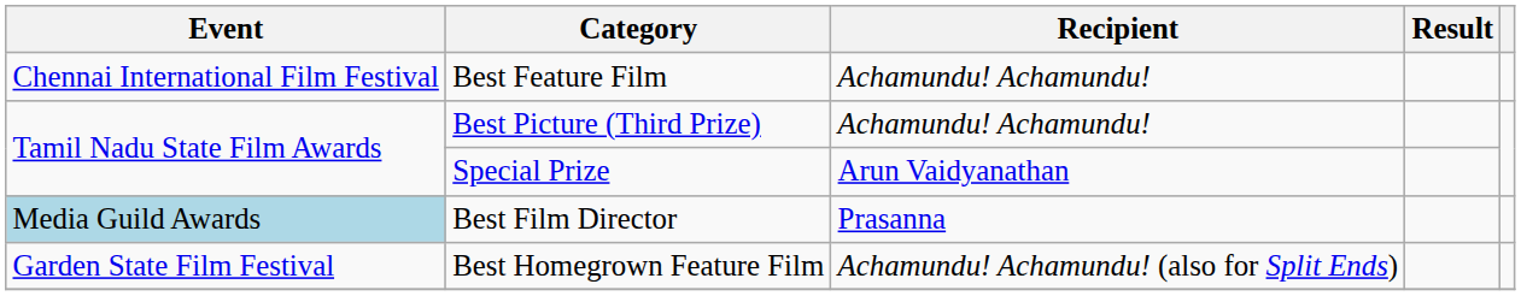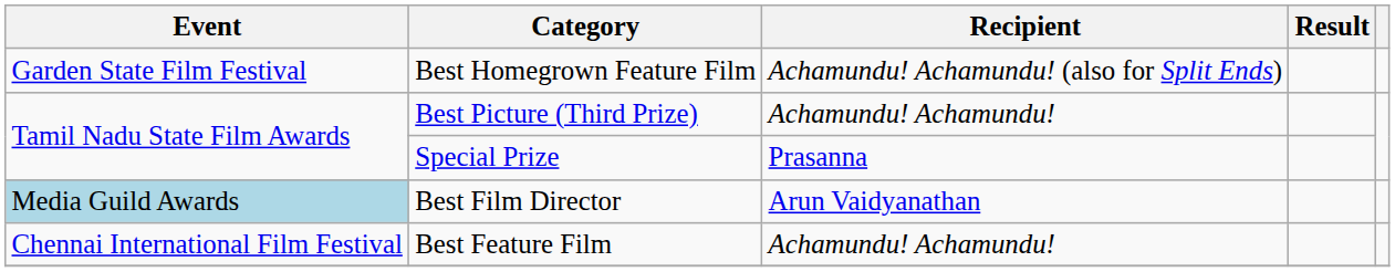rows swapped: Best Homegrown Feature Film <-> Best Feature Film
Special Prize | Recipient: Arun Vaidyanathan -> Prasanna
Best Film Director | Recipient: Prasanna -> Arun Vaidyanathan
